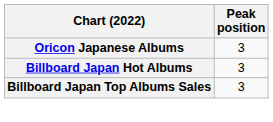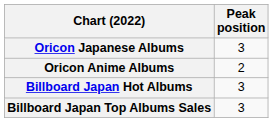+ row: Oricon Anime Albums | 2
